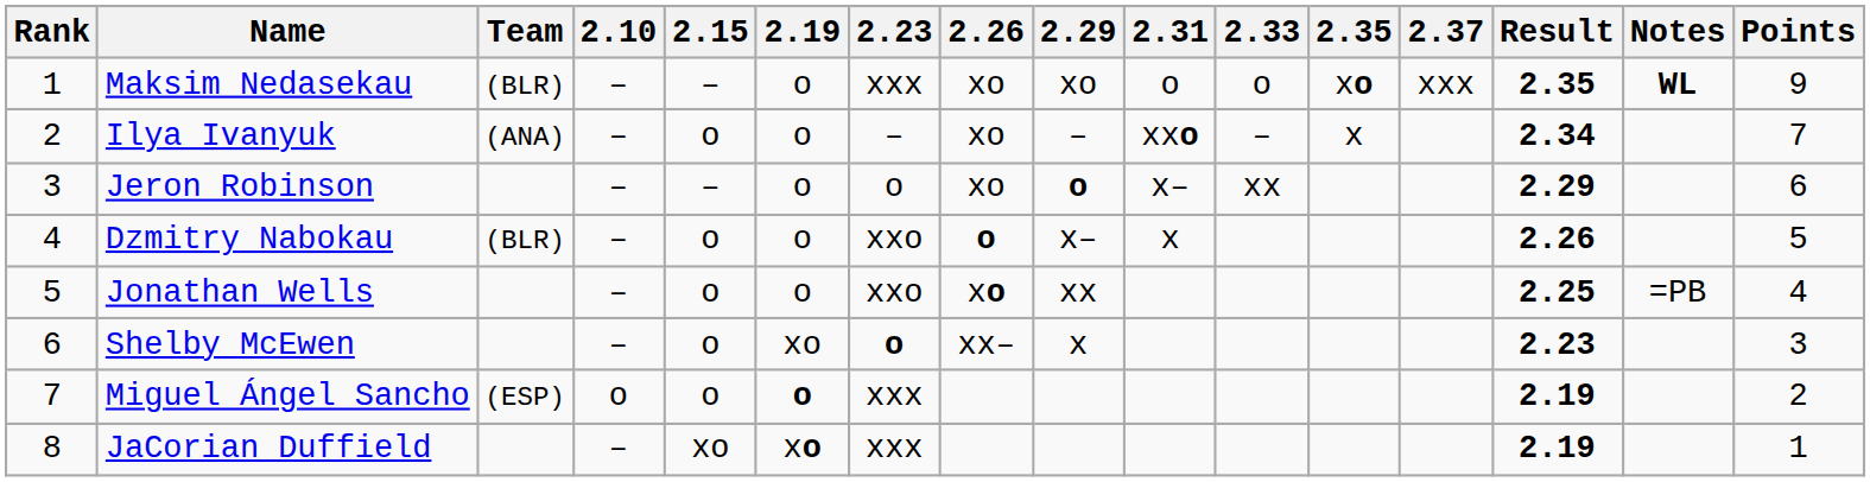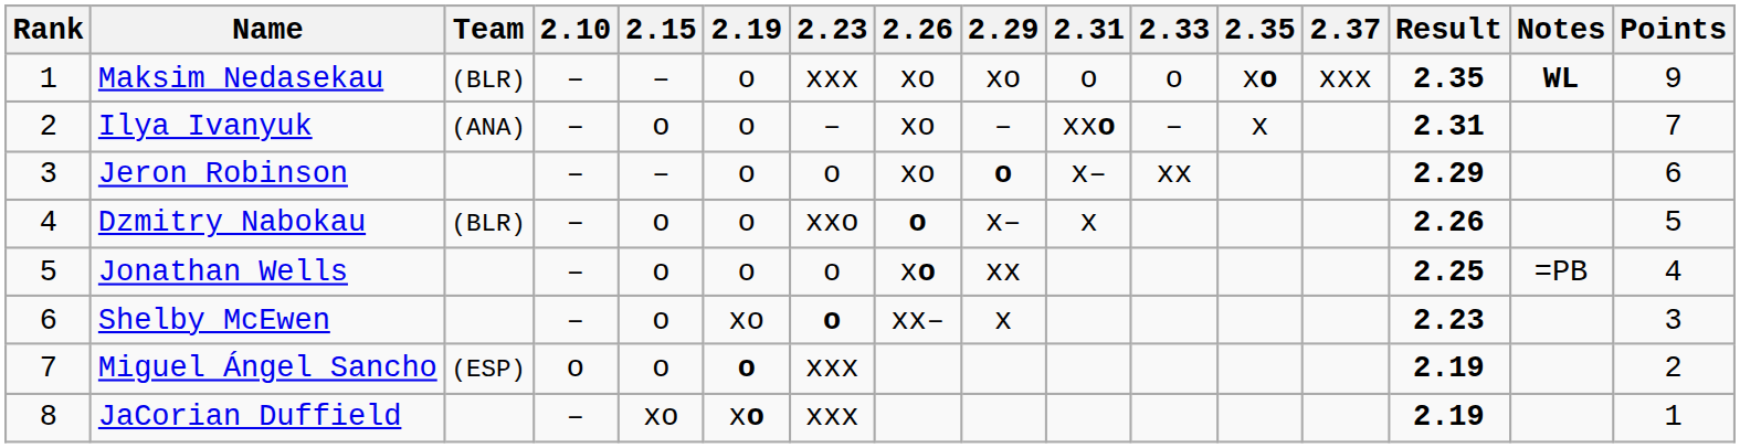Ilya Ivanyuk | Result: 2.34 -> 2.31
Jonathan Wells | 2.23: xxo -> o
